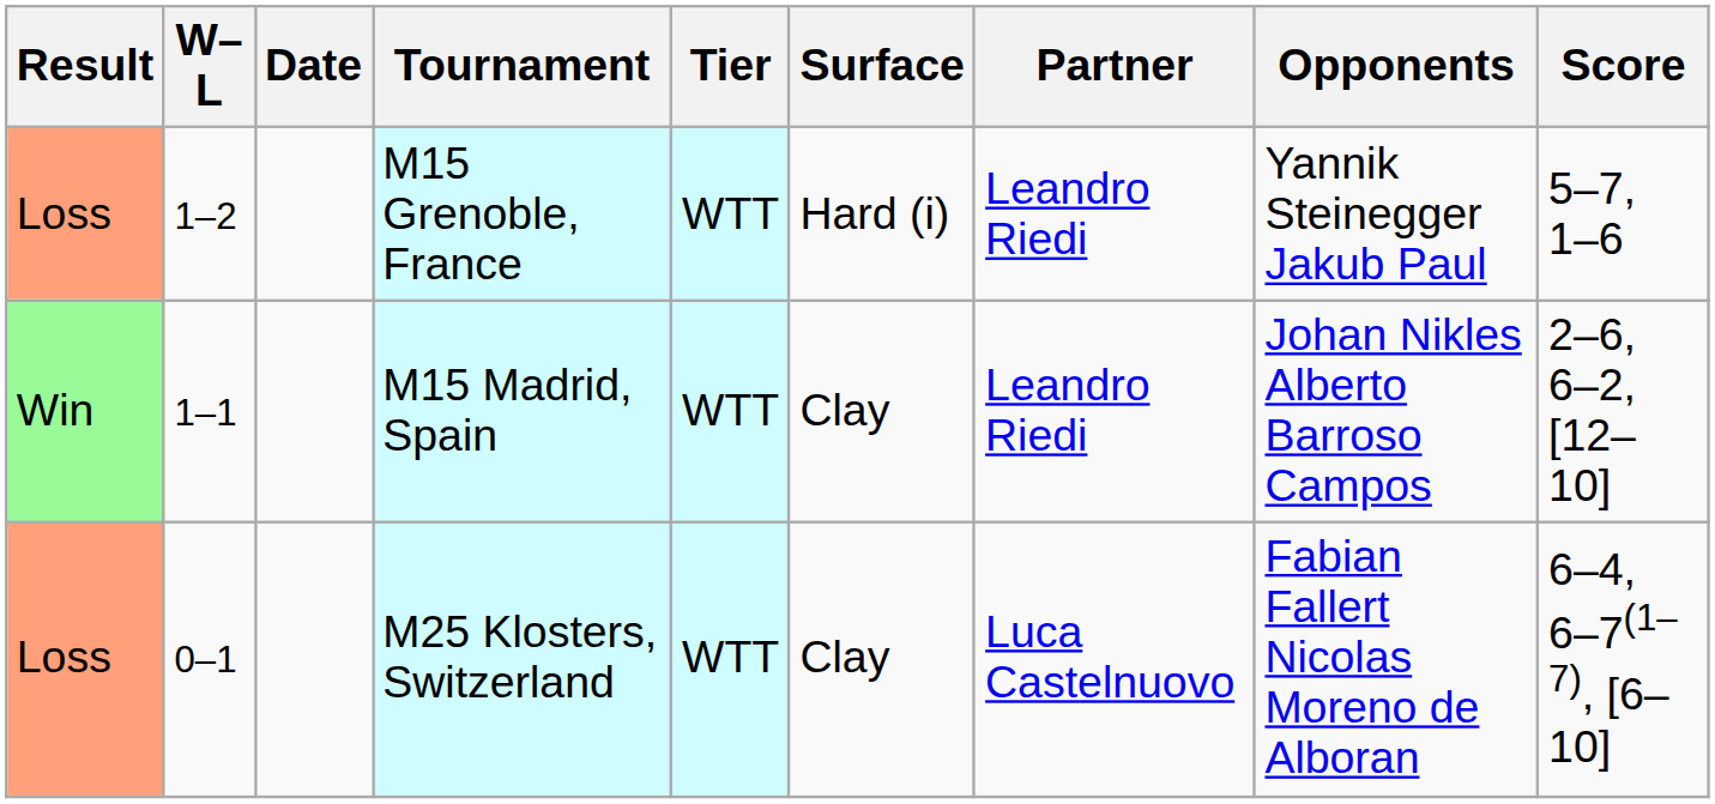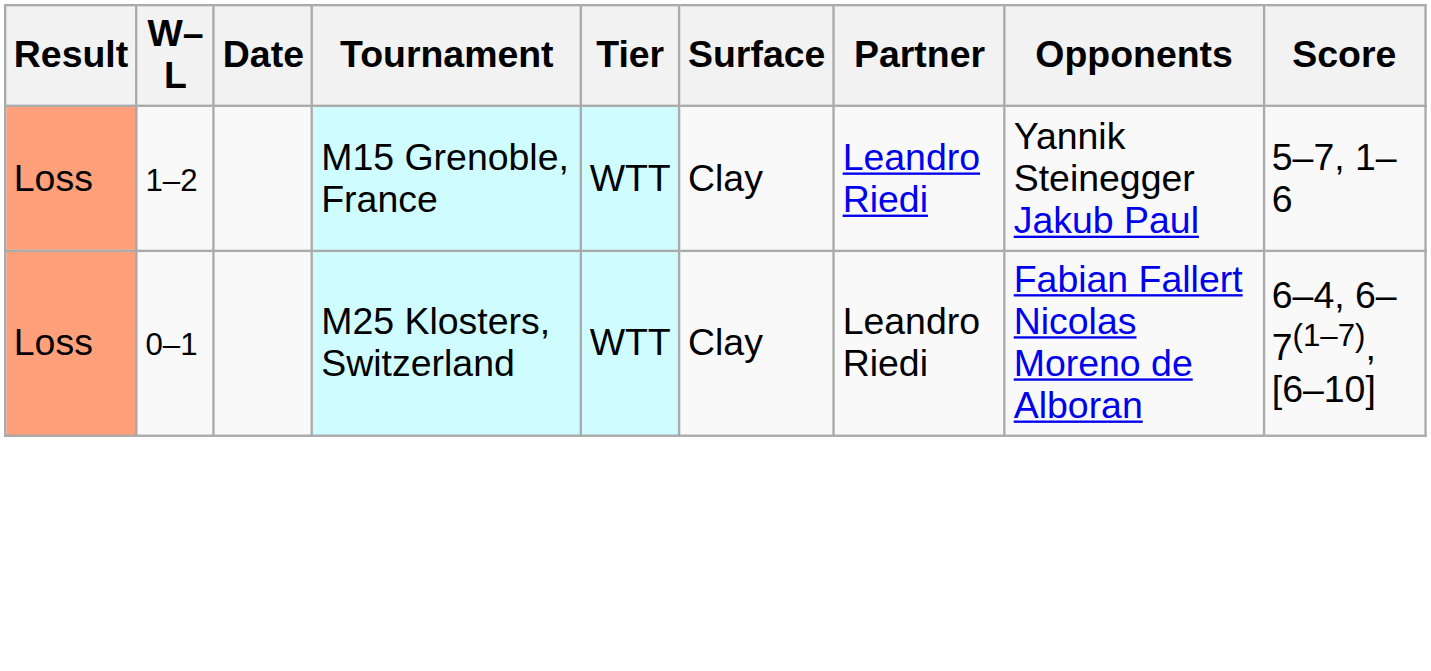M15 Grenoble, France | Surface: Hard (i) -> Clay
- row: Win | 1–1 | M15 Madrid, Spain | WTT | Clay | Leandro Riedi | Johan Nikles Alberto Barroso Campos | 2–6, 6–2, [12–10]
M25 Klosters, Switzerland | Partner: Luca Castelnuovo -> Leandro Riedi
